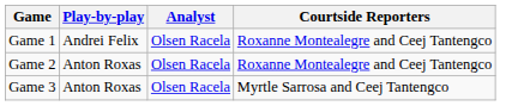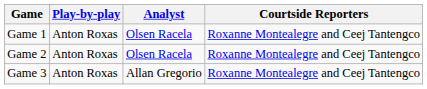Game 1 | Play-by-play: Andrei Felix -> Anton Roxas
Game 3 | Analyst: Olsen Racela -> Allan Gregorio
Game 3 | Courtside Reporters: Myrtle Sarrosa and Ceej Tantengco -> Roxanne Montealegre and Ceej Tantengco
